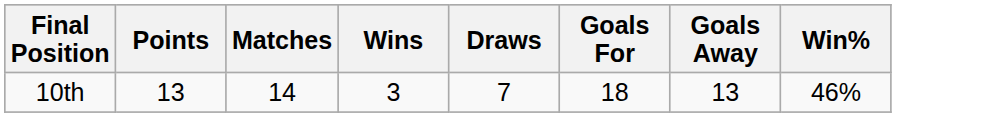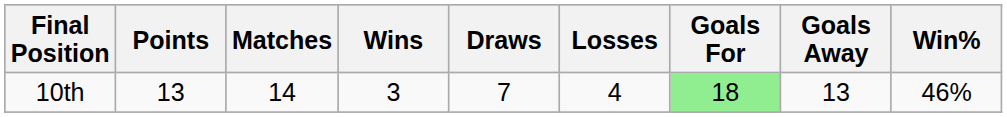+ column: Losses | 4
10th | Goals For: no background -> lightgreen background
